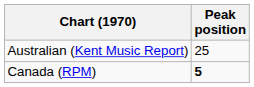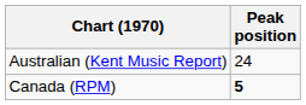Australian (Kent Music Report) | Peak position: 25 -> 24
